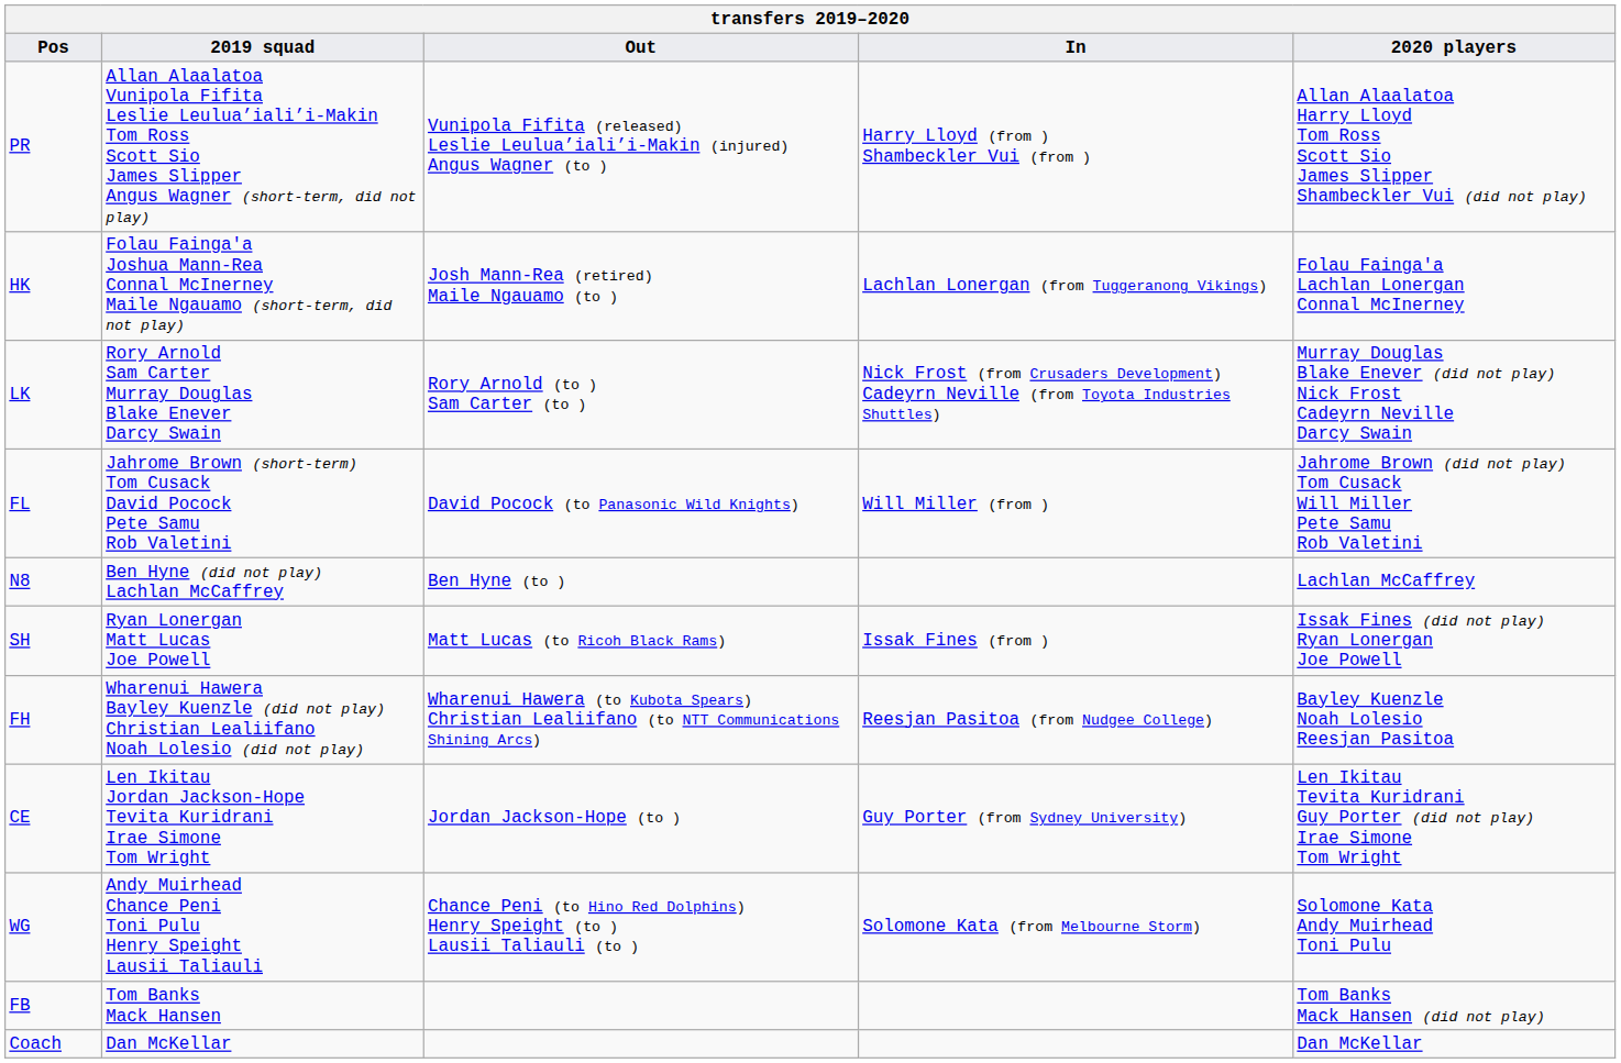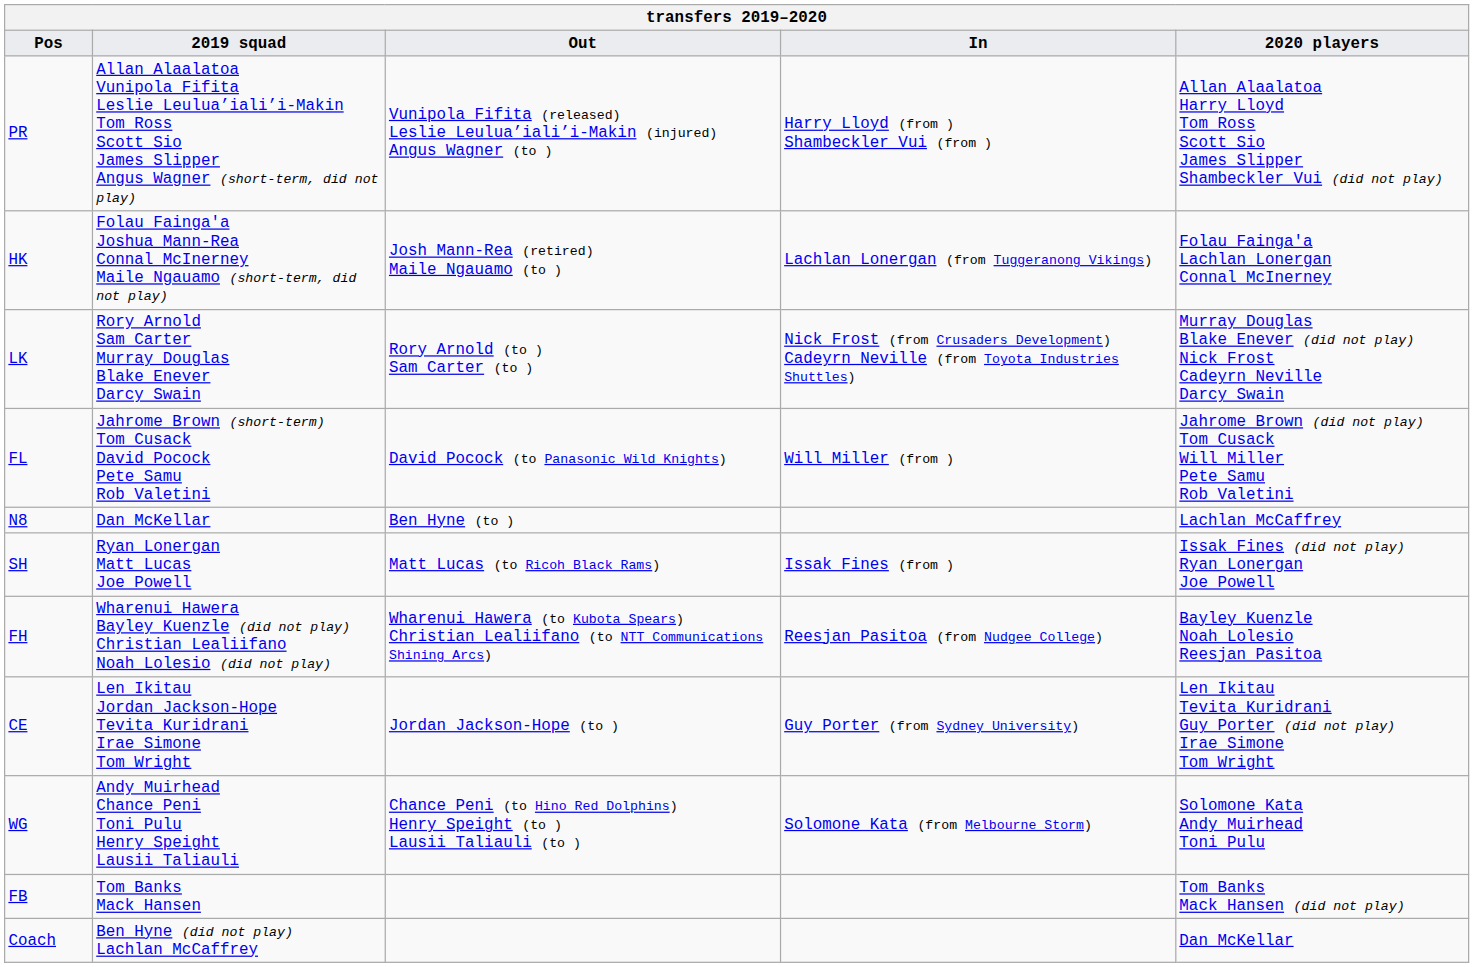N8 | 2019 squad: Ben Hyne (did not play) Lachlan McCaffrey -> Dan McKellar
Coach | 2019 squad: Dan McKellar -> Ben Hyne (did not play) Lachlan McCaffrey
